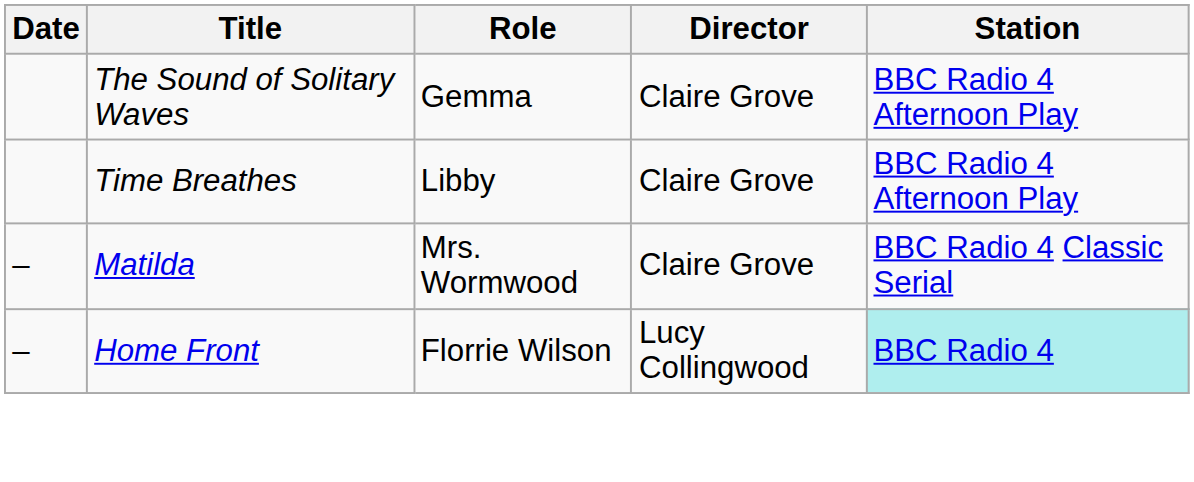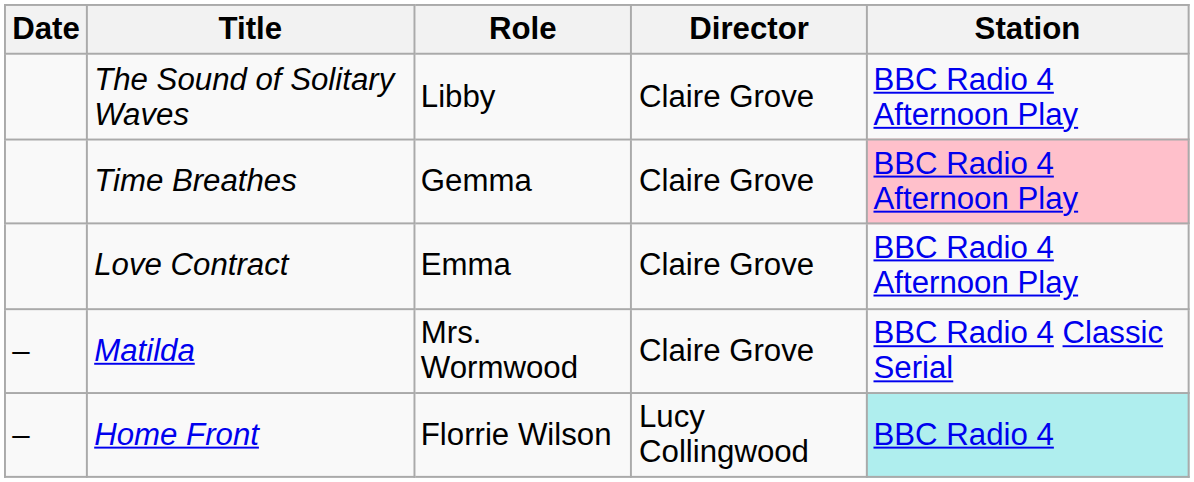The Sound of Solitary Waves | Role: Gemma -> Libby
Time Breathes | Role: Libby -> Gemma
Time Breathes | Station: no background -> pink background
+ row: Love Contract | Emma | Claire Grove | BBC Radio 4 Afternoon Play
